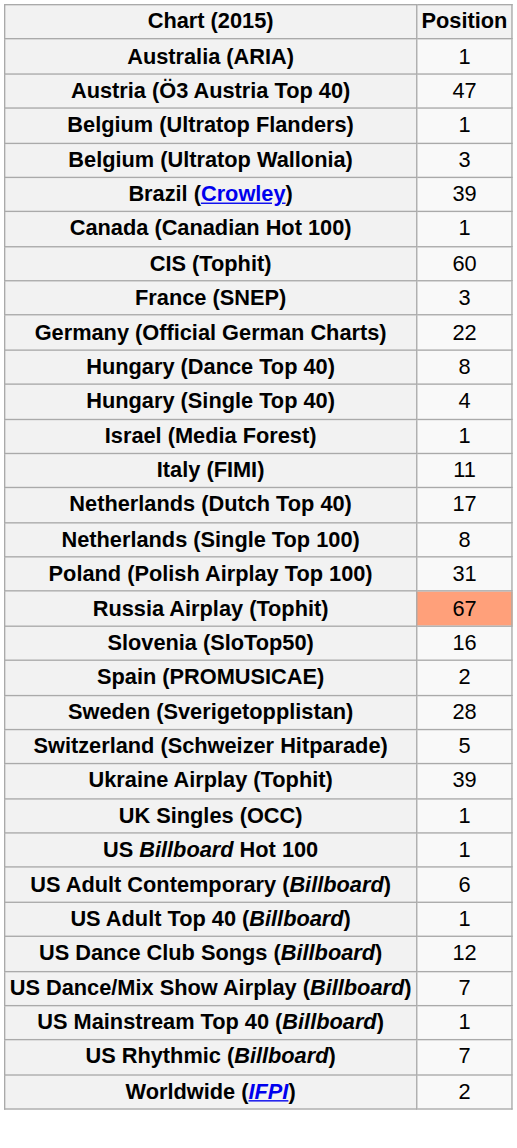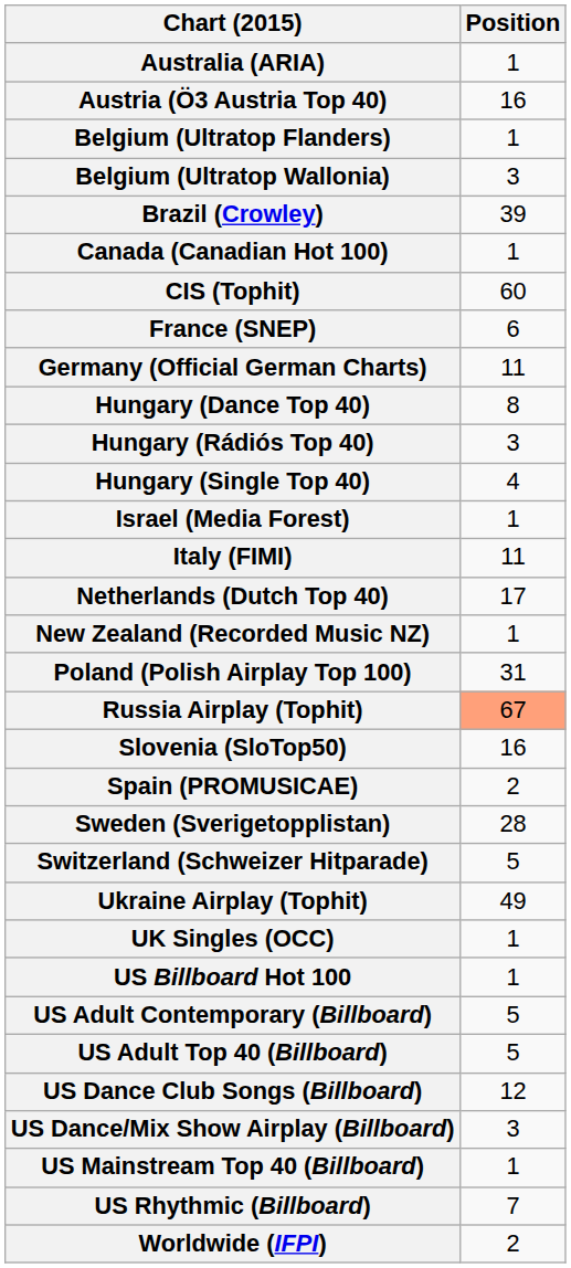Austria (Ö3 Austria Top 40) | Position: 47 -> 16
France (SNEP) | Position: 3 -> 6
Germany (Official German Charts) | Position: 22 -> 11
+ row: Hungary (Rádiós Top 40) | 3
- row: Netherlands (Single Top 100) | 8
+ row: New Zealand (Recorded Music NZ) | 1
Ukraine Airplay (Tophit) | Position: 39 -> 49
US Adult Contemporary (Billboard) | Position: 6 -> 5
US Adult Top 40 (Billboard) | Position: 1 -> 5
US Dance/Mix Show Airplay (Billboard) | Position: 7 -> 3
